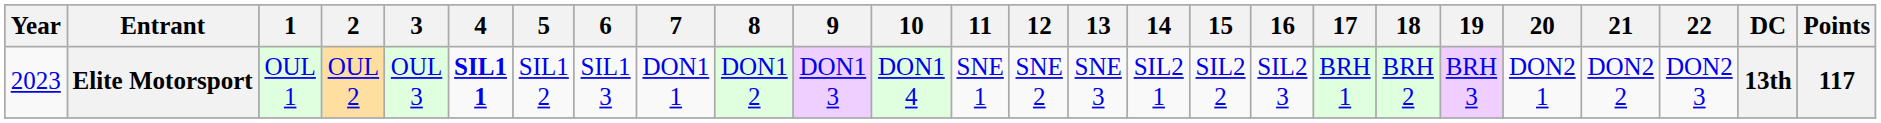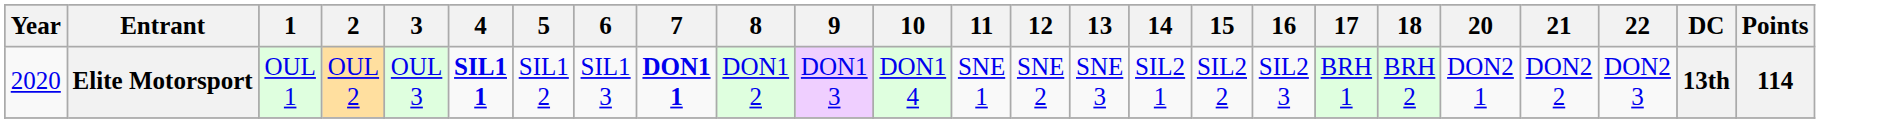- column: 19 | BRH 3
Elite Motorsport | Year: 2023 -> 2020
Elite Motorsport | 7: normal -> bold
Elite Motorsport | Points: 117 -> 114
